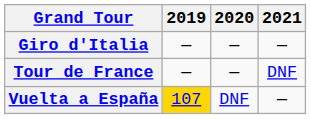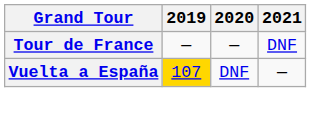- row: Giro d'Italia | — | — | —
